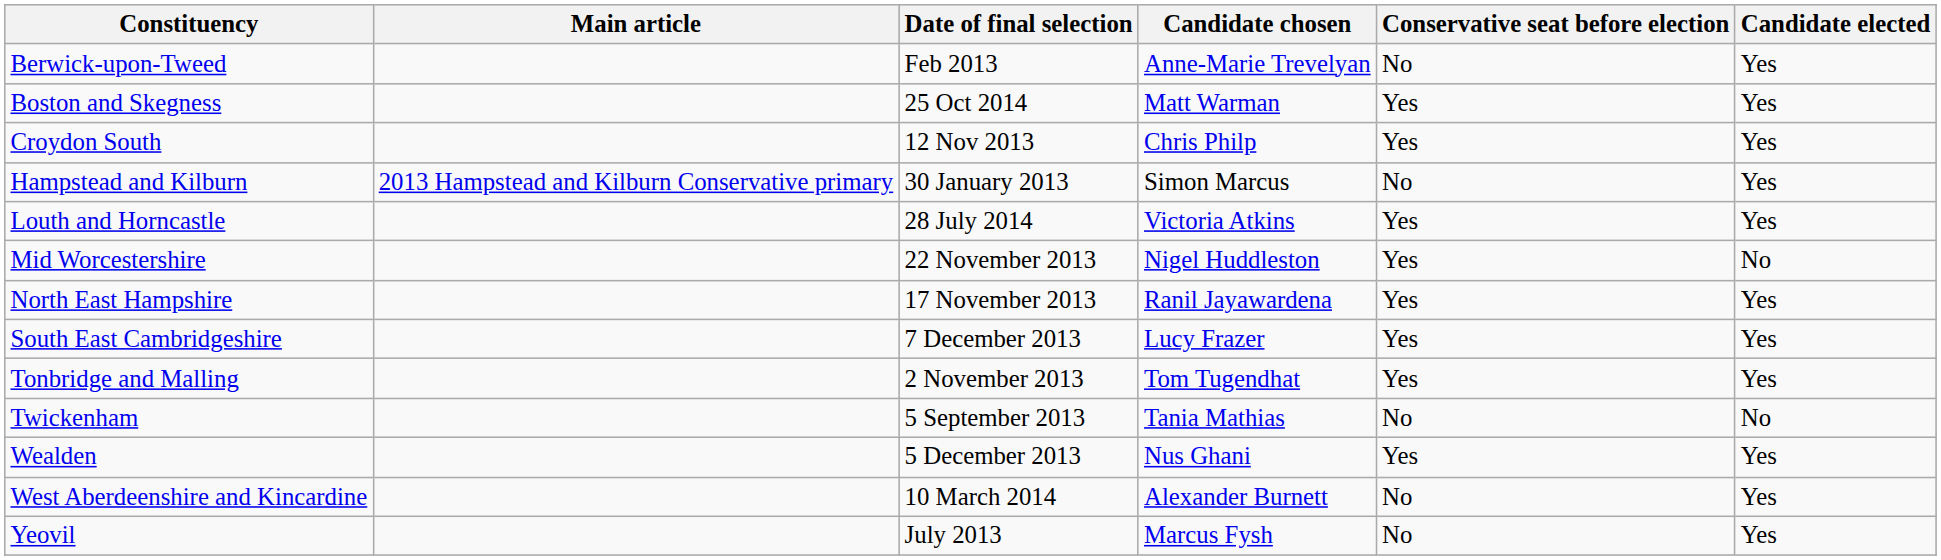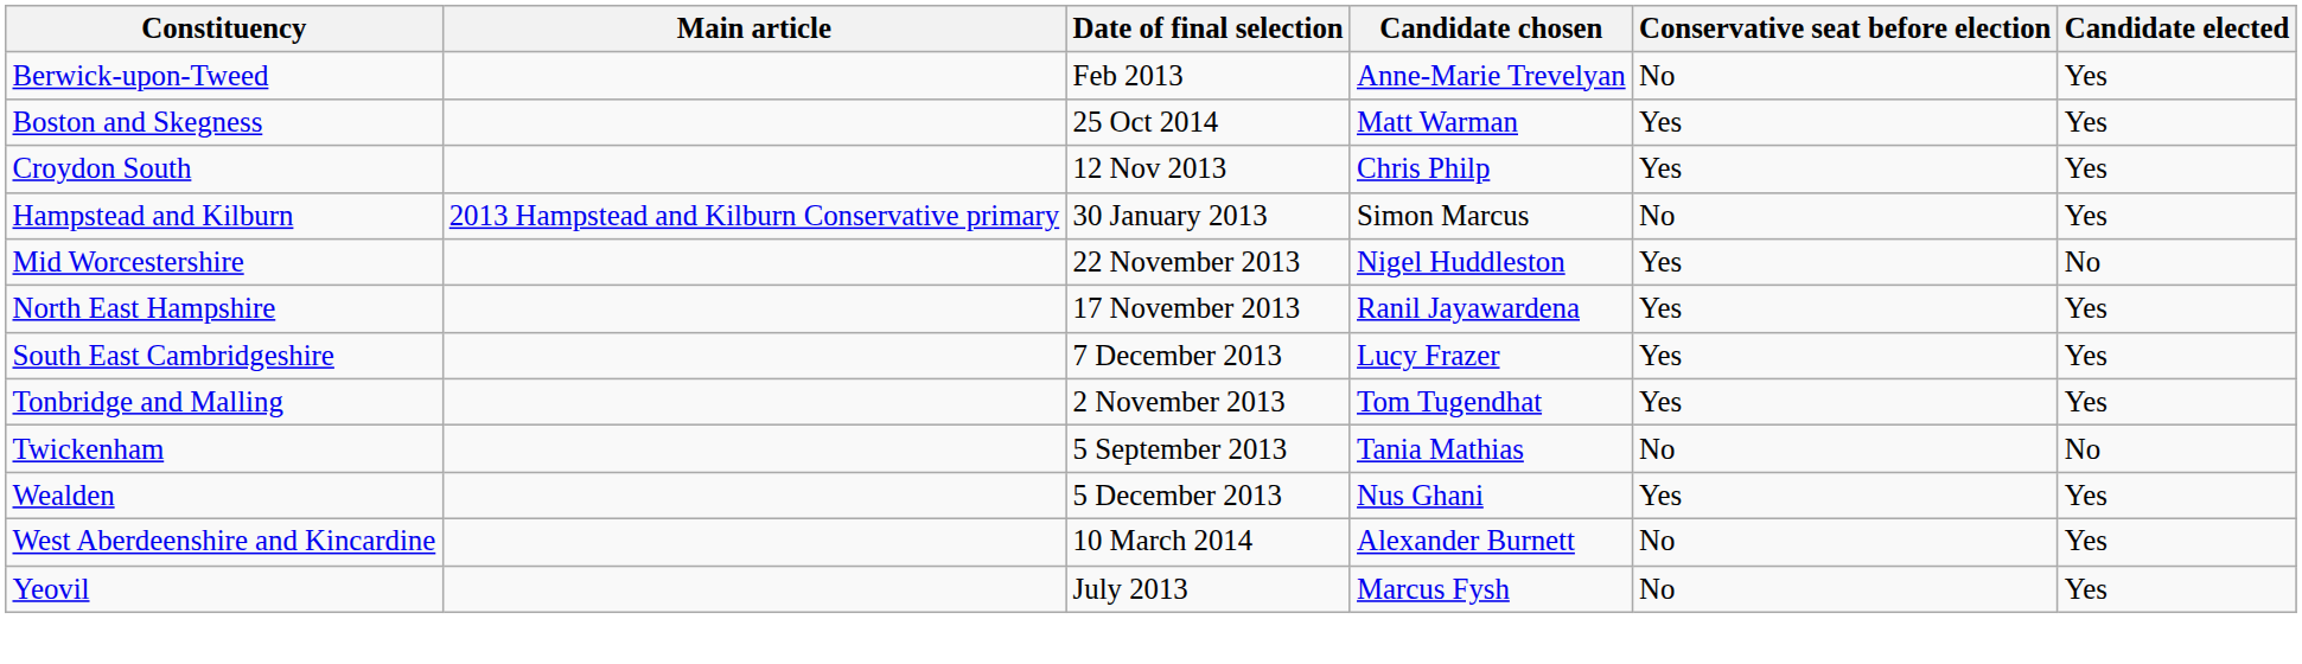- row: Louth and Horncastle | 28 July 2014 | Victoria Atkins | Yes | Yes
